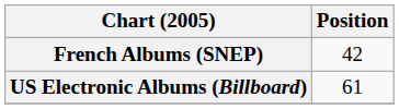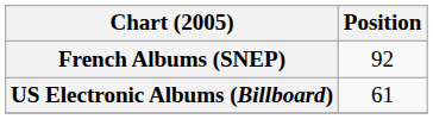French Albums (SNEP) | Position: 42 -> 92
